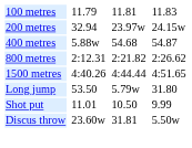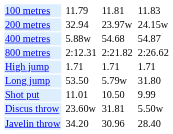- row: 1500 metres | 4:40.26 | 4:44.44 | 4:51.65
+ row: High jump | 1.71 | 1.71 | 1.71
+ row: Javelin throw | 34.20 | 30.96 | 28.40
